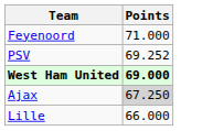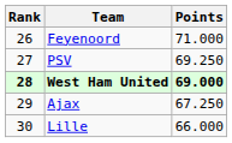+ column: Rank | 26 | 27 | 28 | 29 | 30
PSV | Points: 69.252 -> 69.250
Ajax | Points: lightgrey background -> no background
